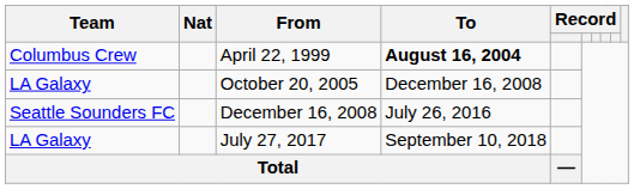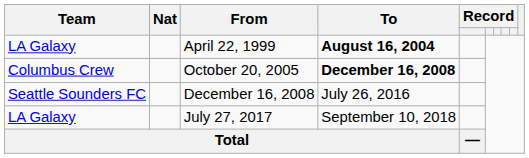April 22, 1999 | Team: Columbus Crew -> LA Galaxy
October 20, 2005 | Team: LA Galaxy -> Columbus Crew
October 20, 2005 | To: normal -> bold
